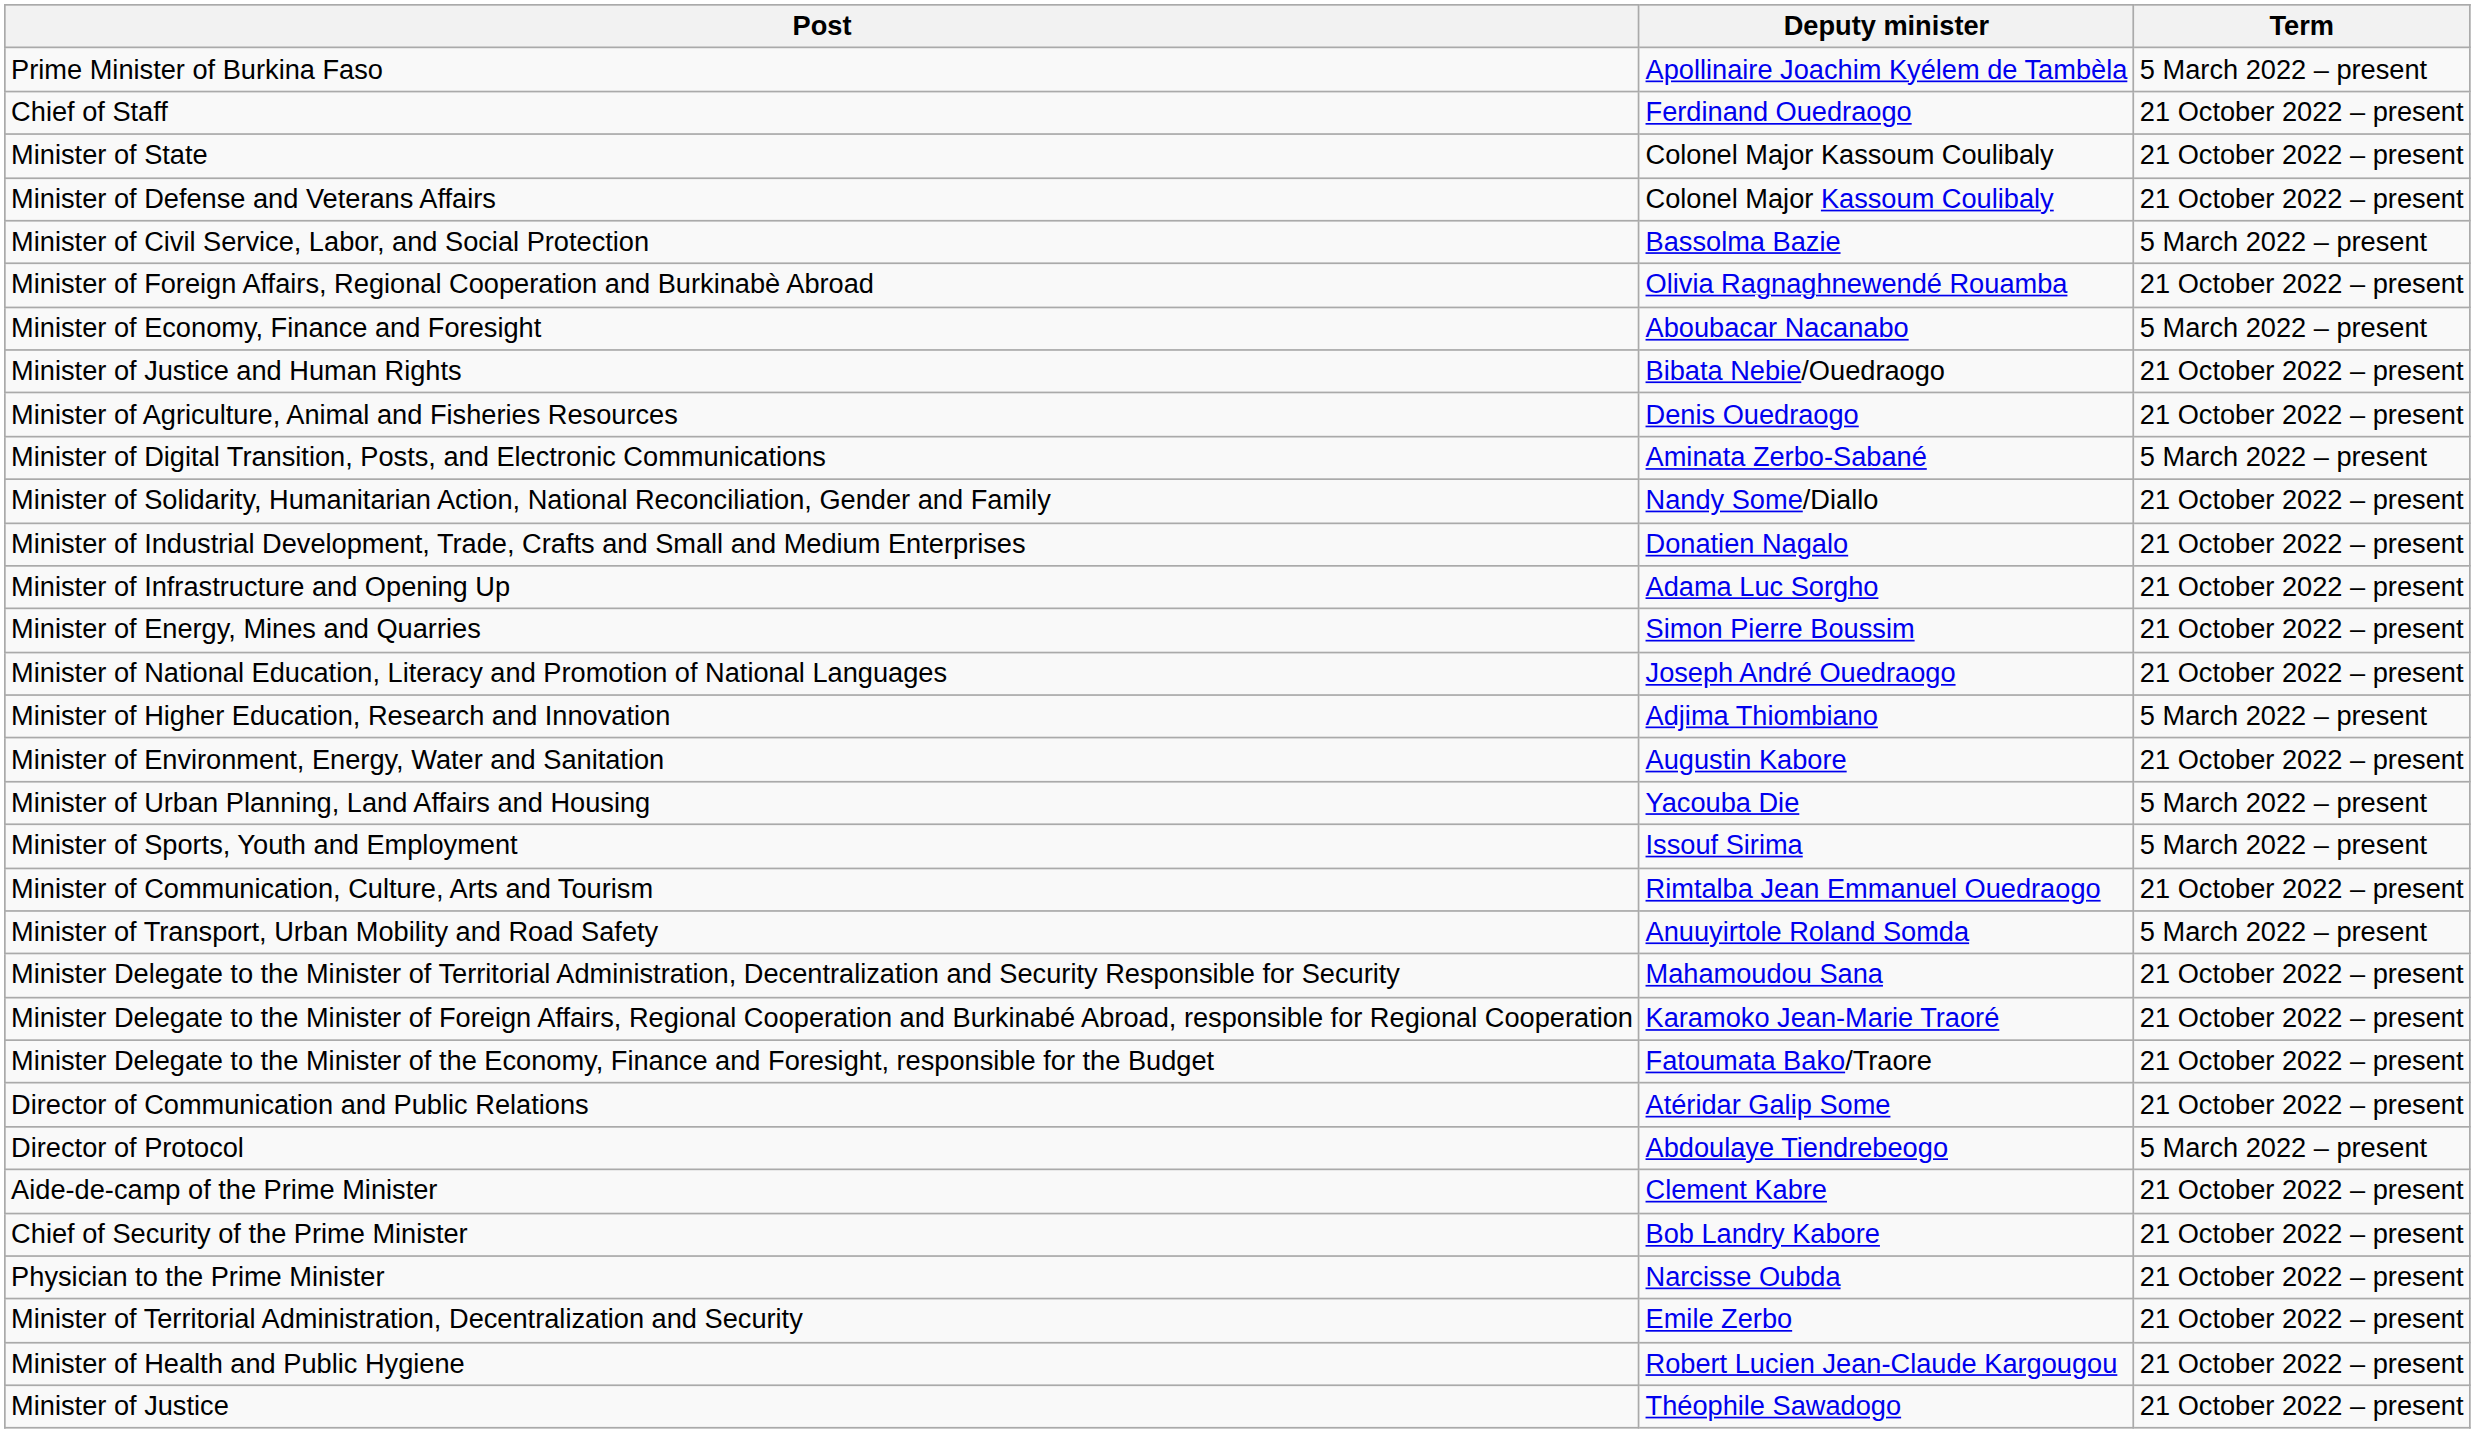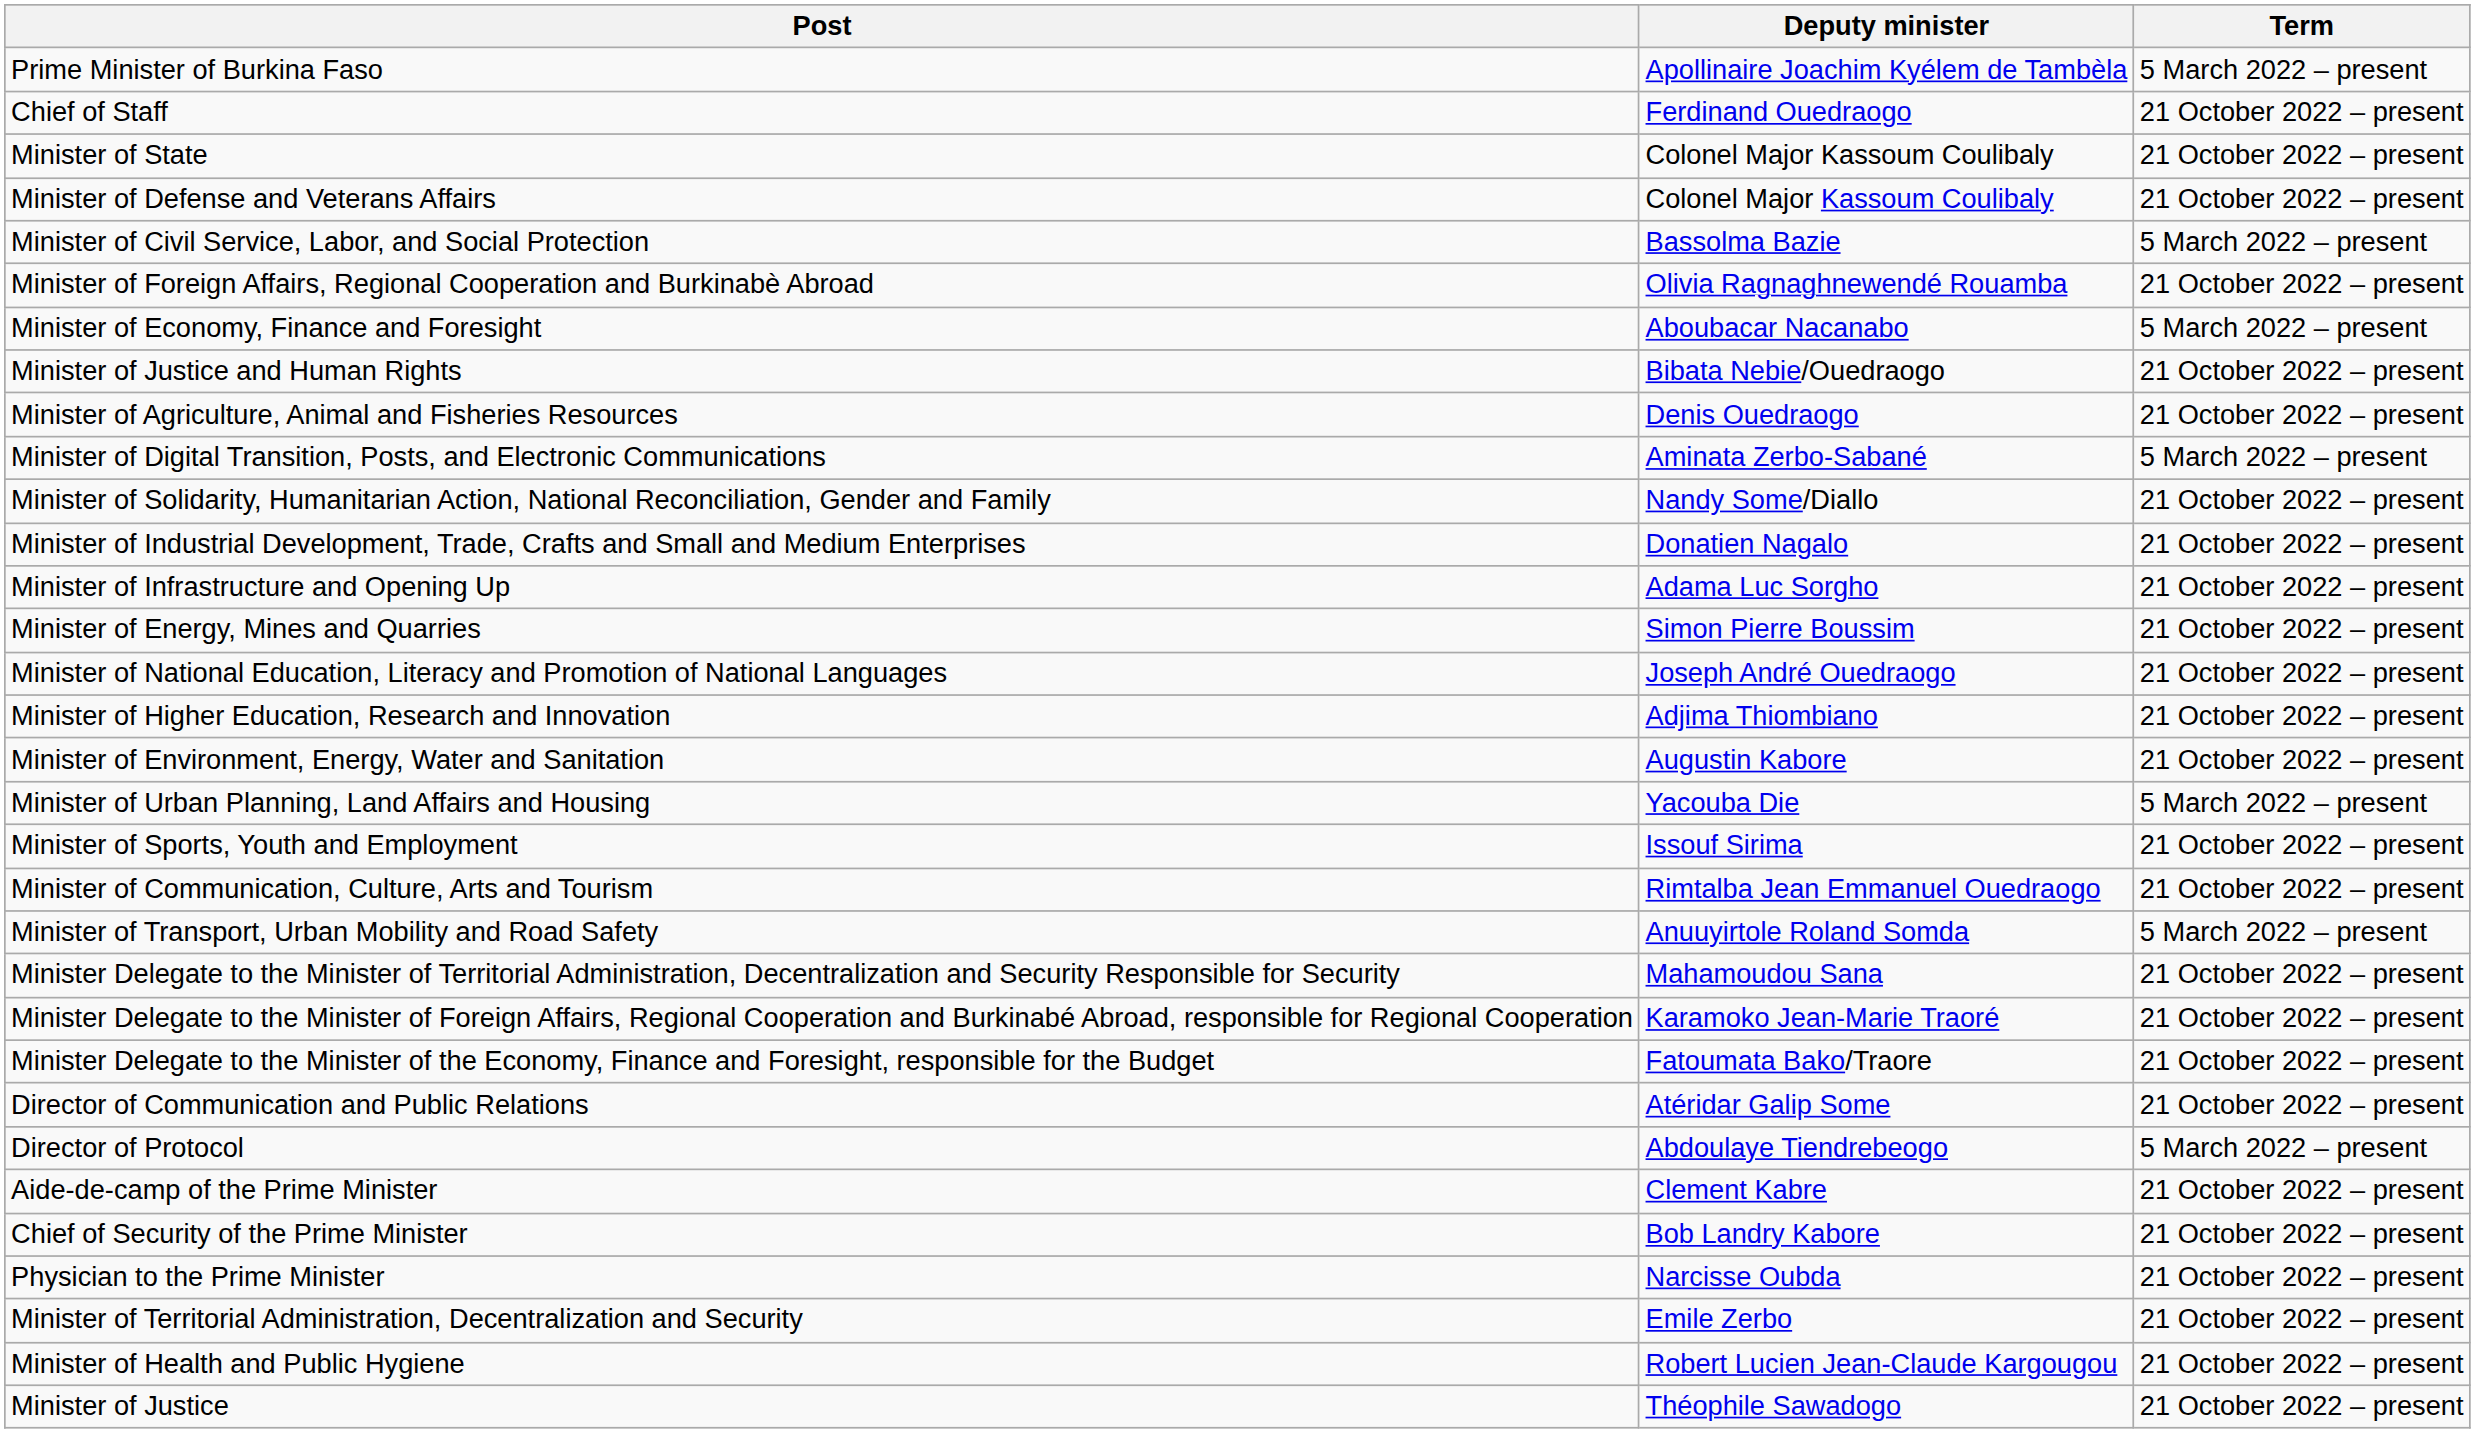Minister of Higher Education, Research and Innovation | Term: 5 March 2022 – present -> 21 October 2022 – present
Minister of Sports, Youth and Employment | Term: 5 March 2022 – present -> 21 October 2022 – present
